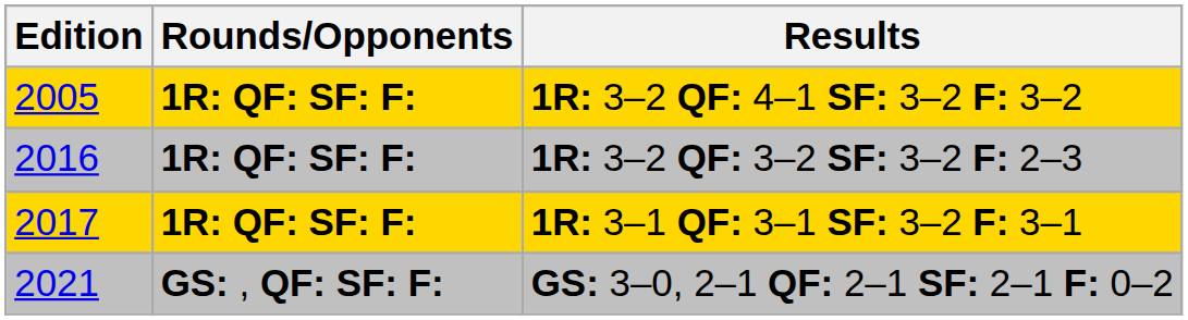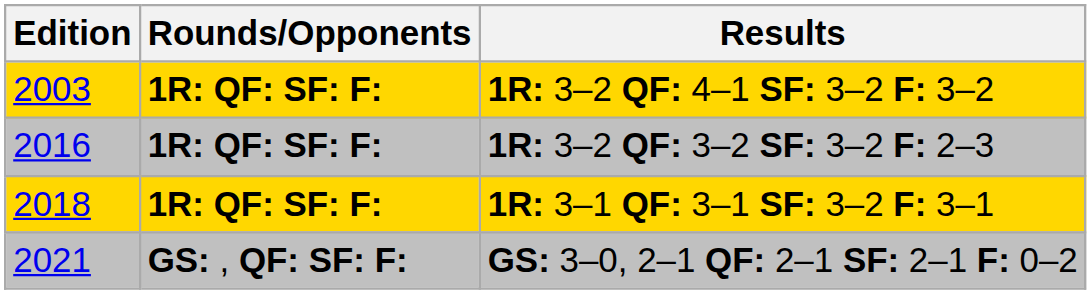1R: 3–2 QF: 4–1 SF: 3–2 F: 3–2 | Edition: 2005 -> 2003
1R: 3–1 QF: 3–1 SF: 3–2 F: 3–1 | Edition: 2017 -> 2018
